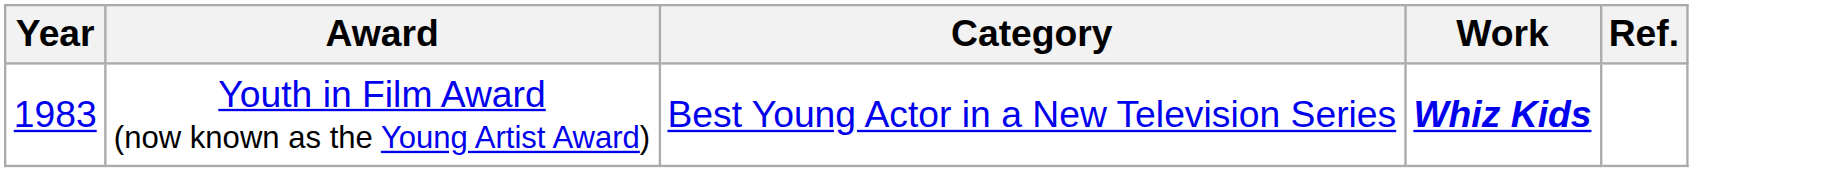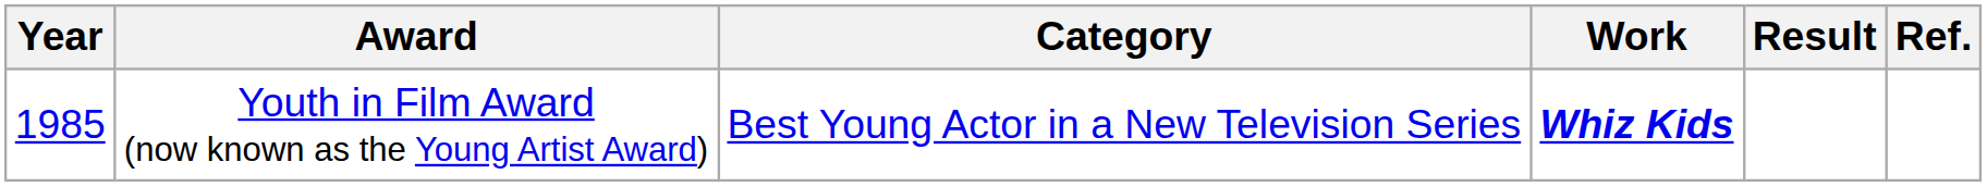+ column: Result
Youth in Film Award (now known as the Young Artist Award) | Year: 1983 -> 1985
